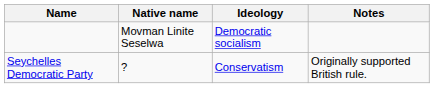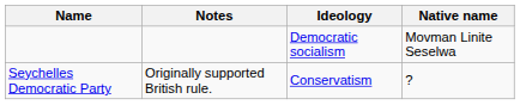columns swapped: Native name <-> Notes
